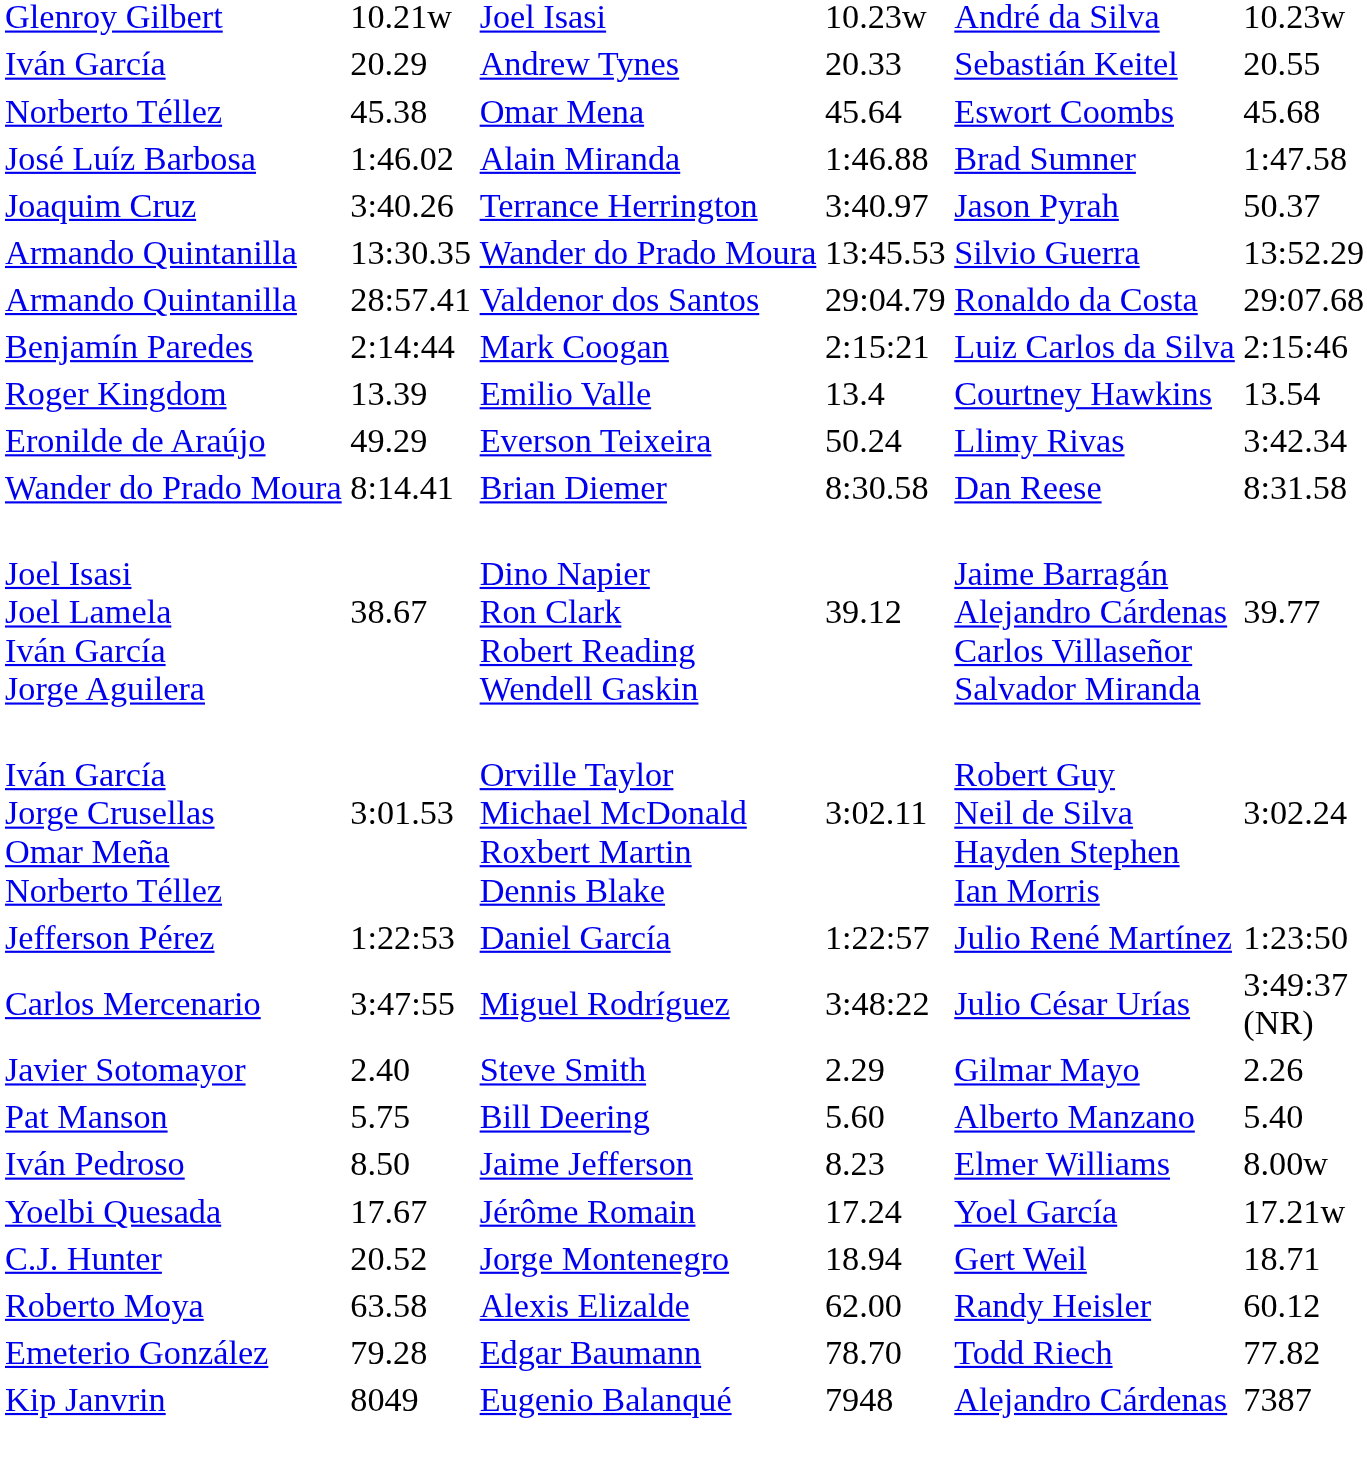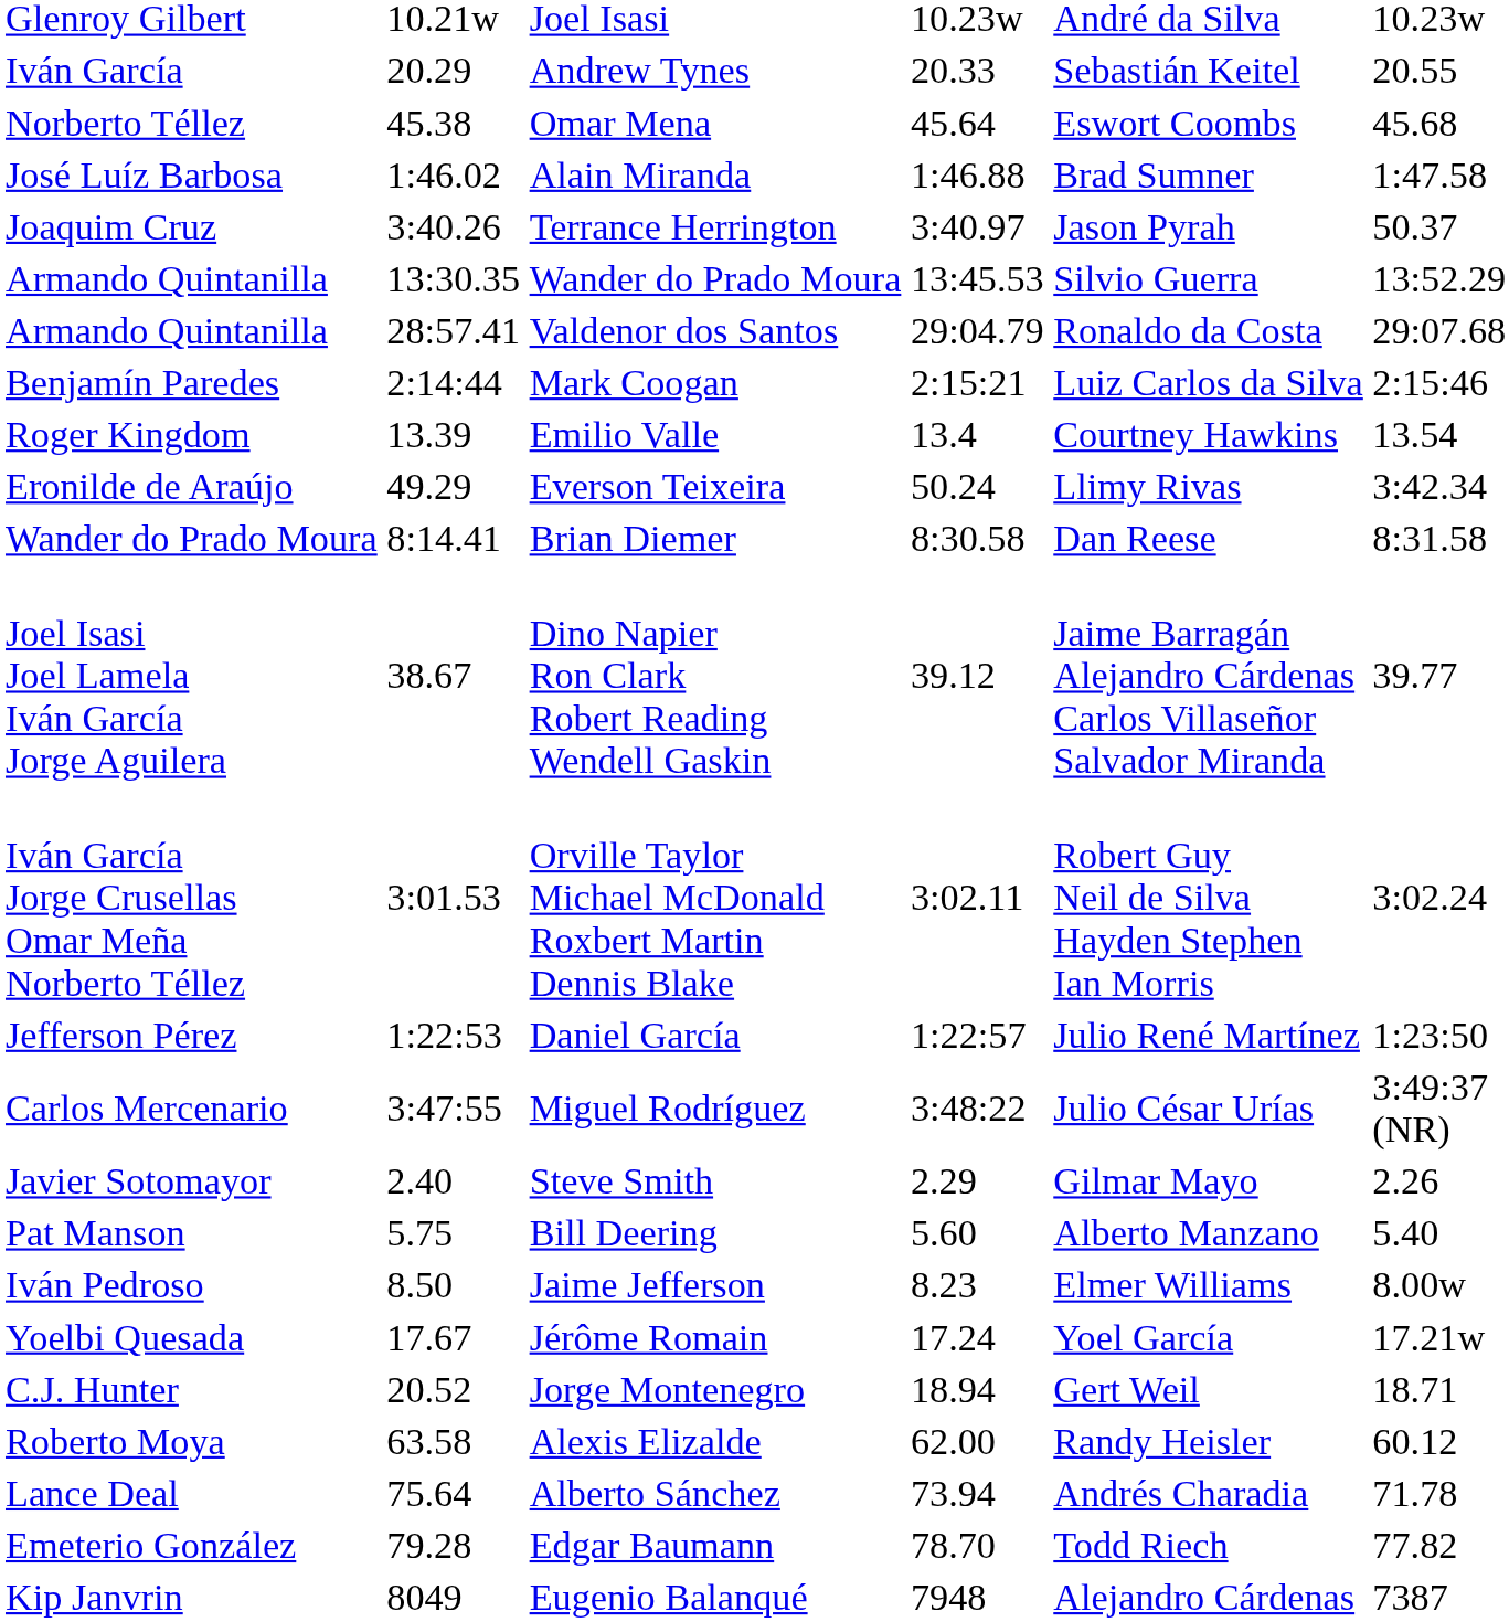+ row: Lance Deal | 75.64 | Alberto Sánchez | 73.94 | Andrés Charadia | 71.78
